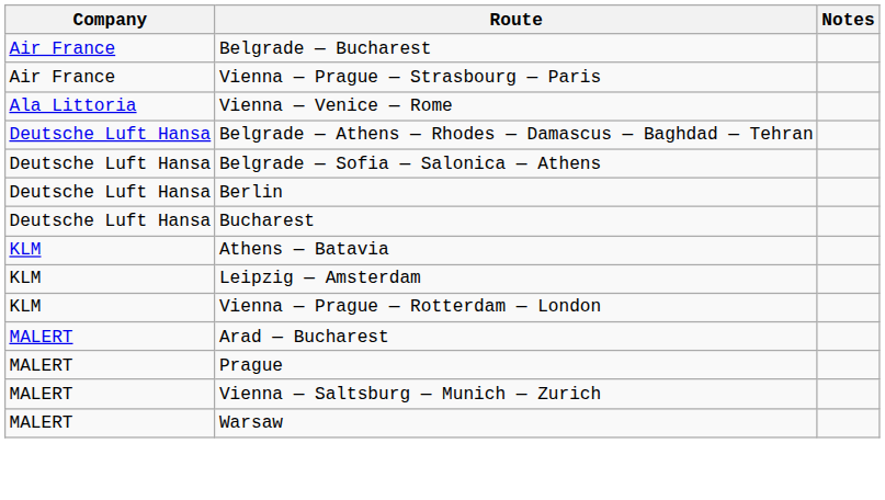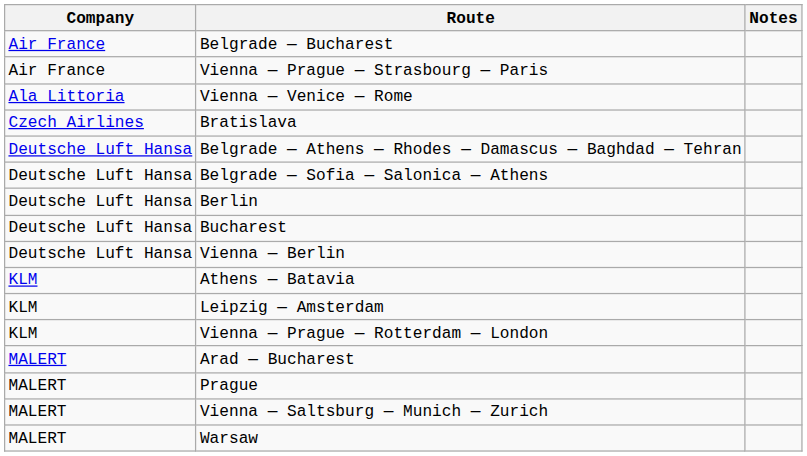+ row: Czech Airlines | Bratislava
+ row: Deutsche Luft Hansa | Vienna — Berlin
